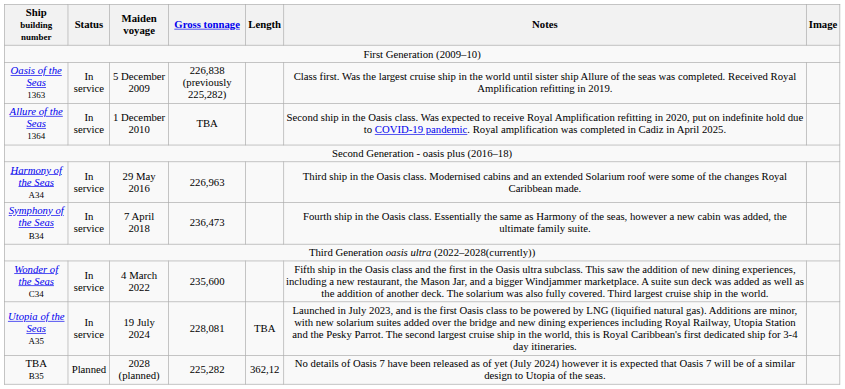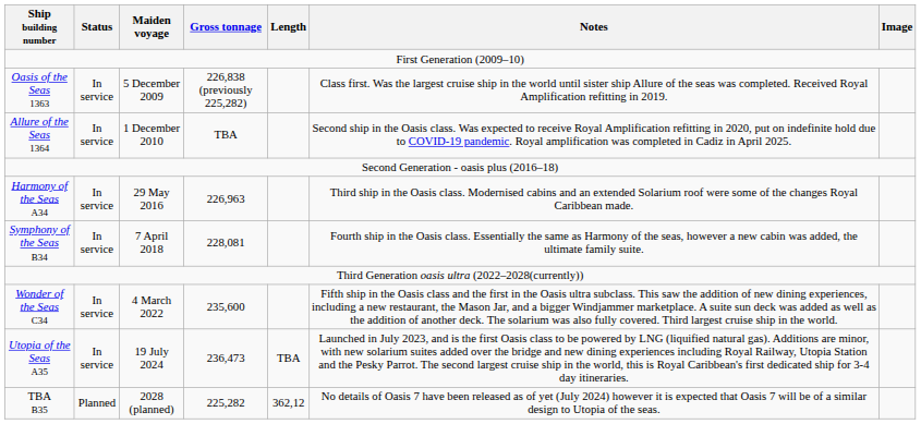Symphony of the Seas B34 | Gross tonnage: 236,473 -> 228,081
Utopia of the Seas A35 | Gross tonnage: 228,081 -> 236,473
